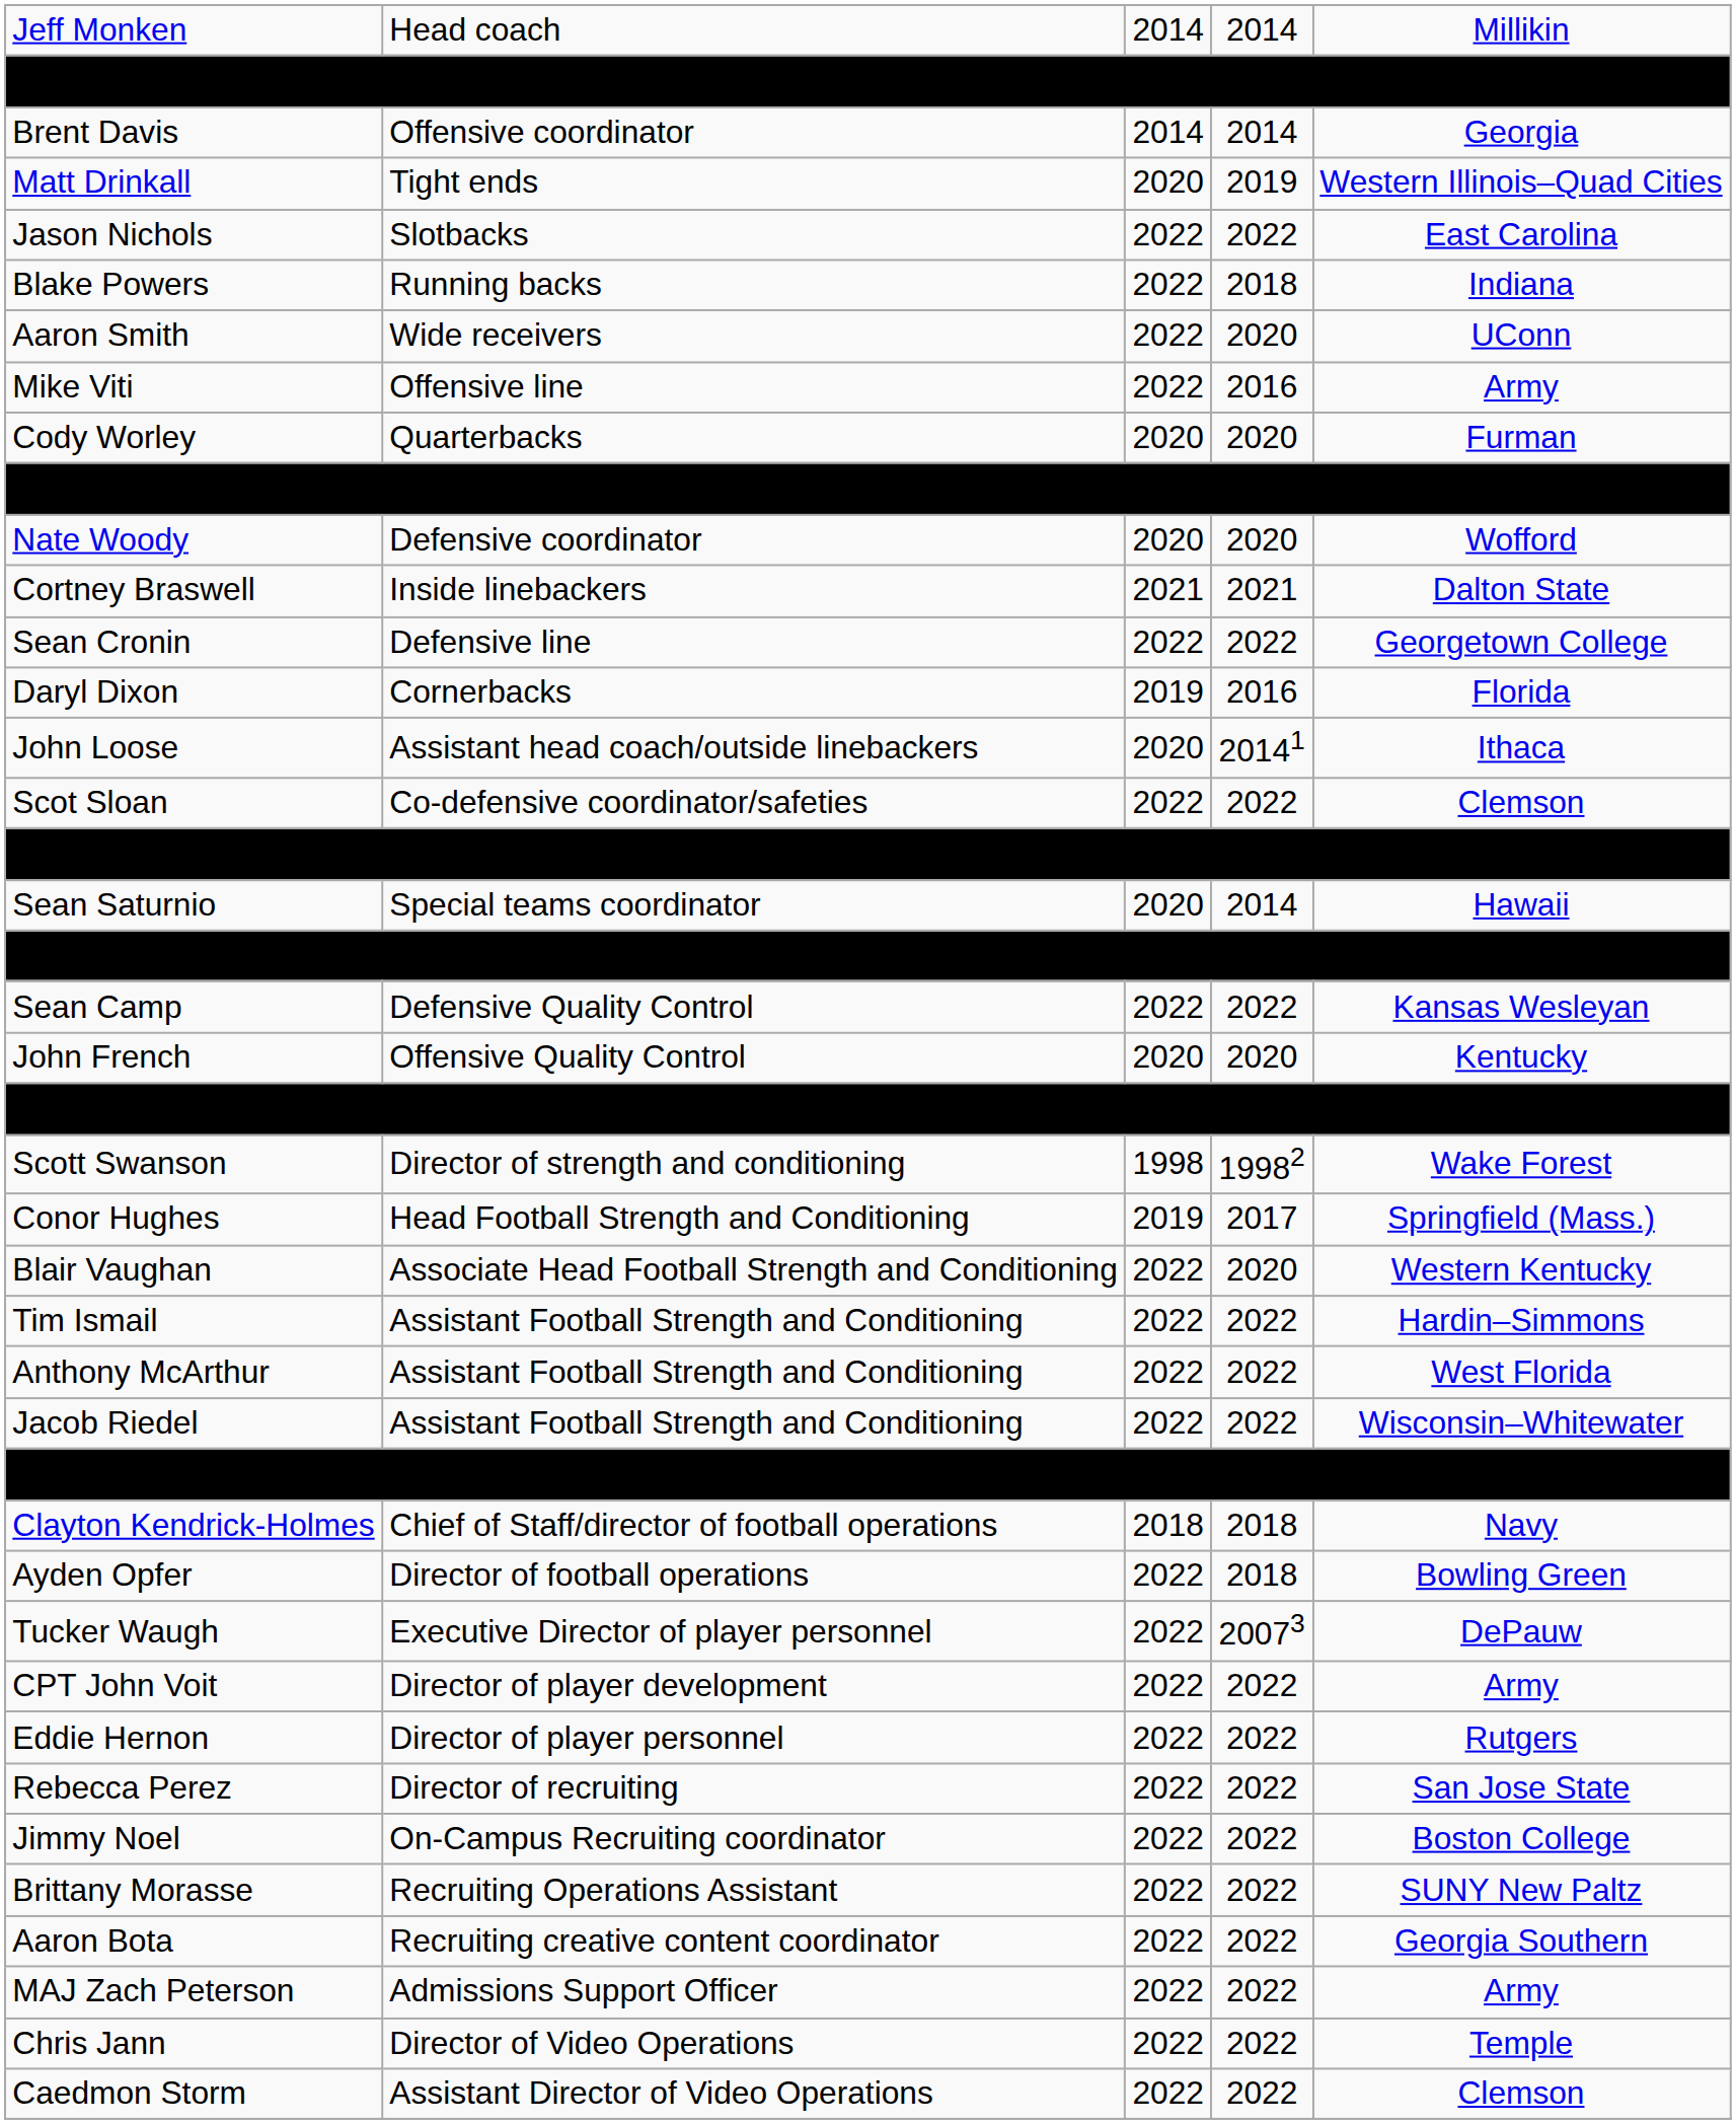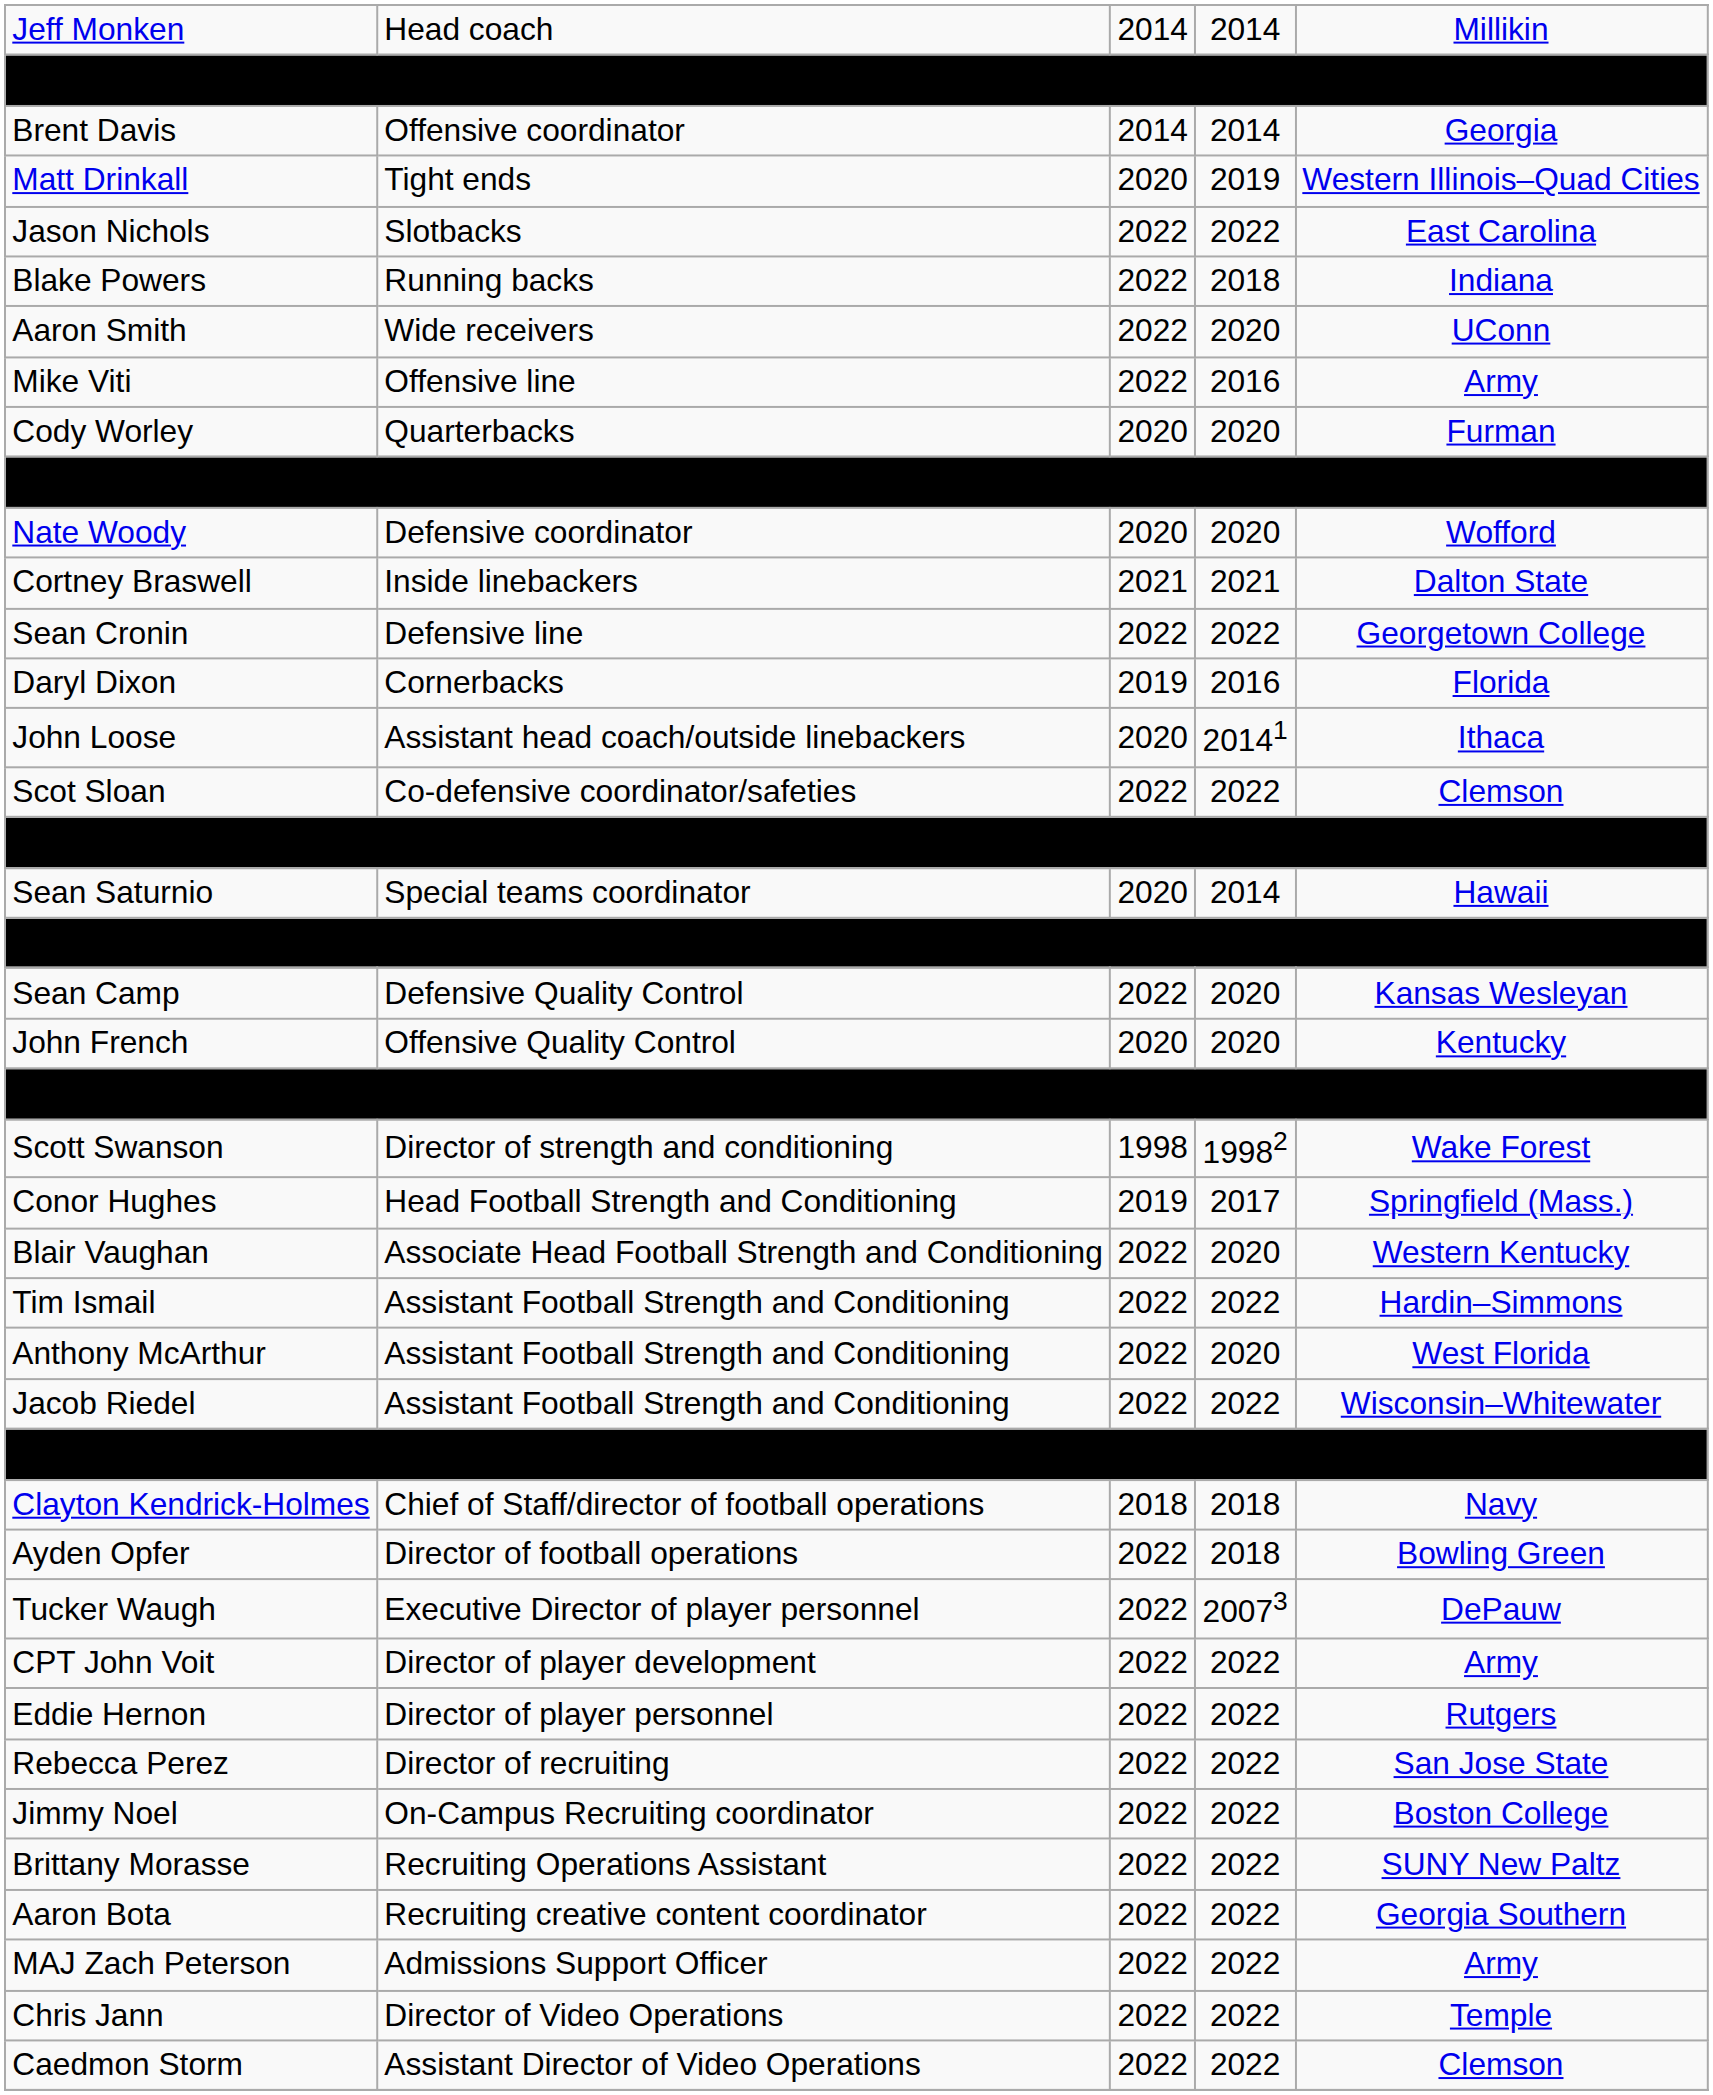Sean Camp | column 4: 2022 -> 2020
Anthony McArthur | column 4: 2022 -> 2020
